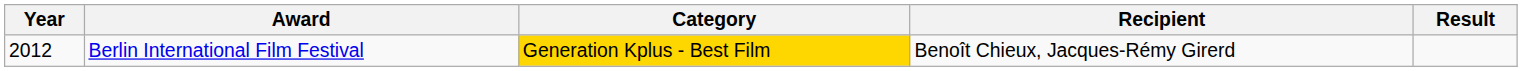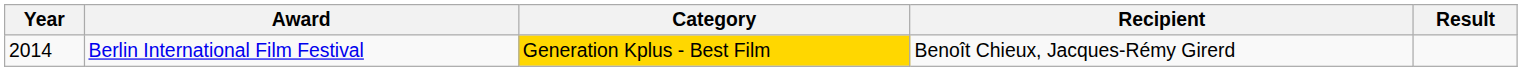Berlin International Film Festival | Year: 2012 -> 2014
